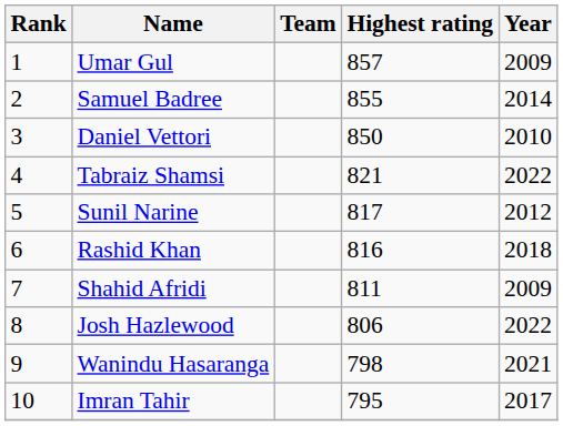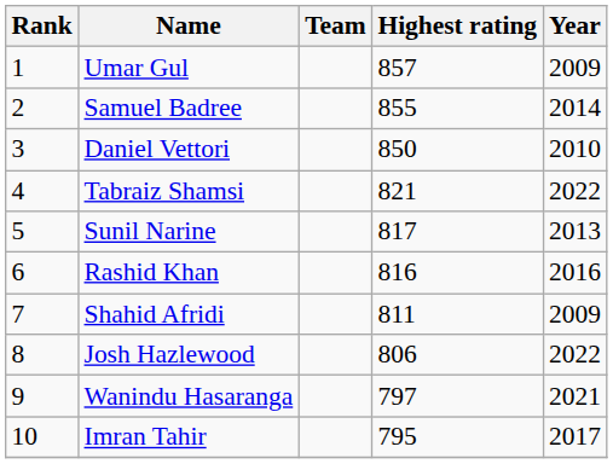Sunil Narine | Year: 2012 -> 2013
Rashid Khan | Year: 2018 -> 2016
Wanindu Hasaranga | Highest rating: 798 -> 797
